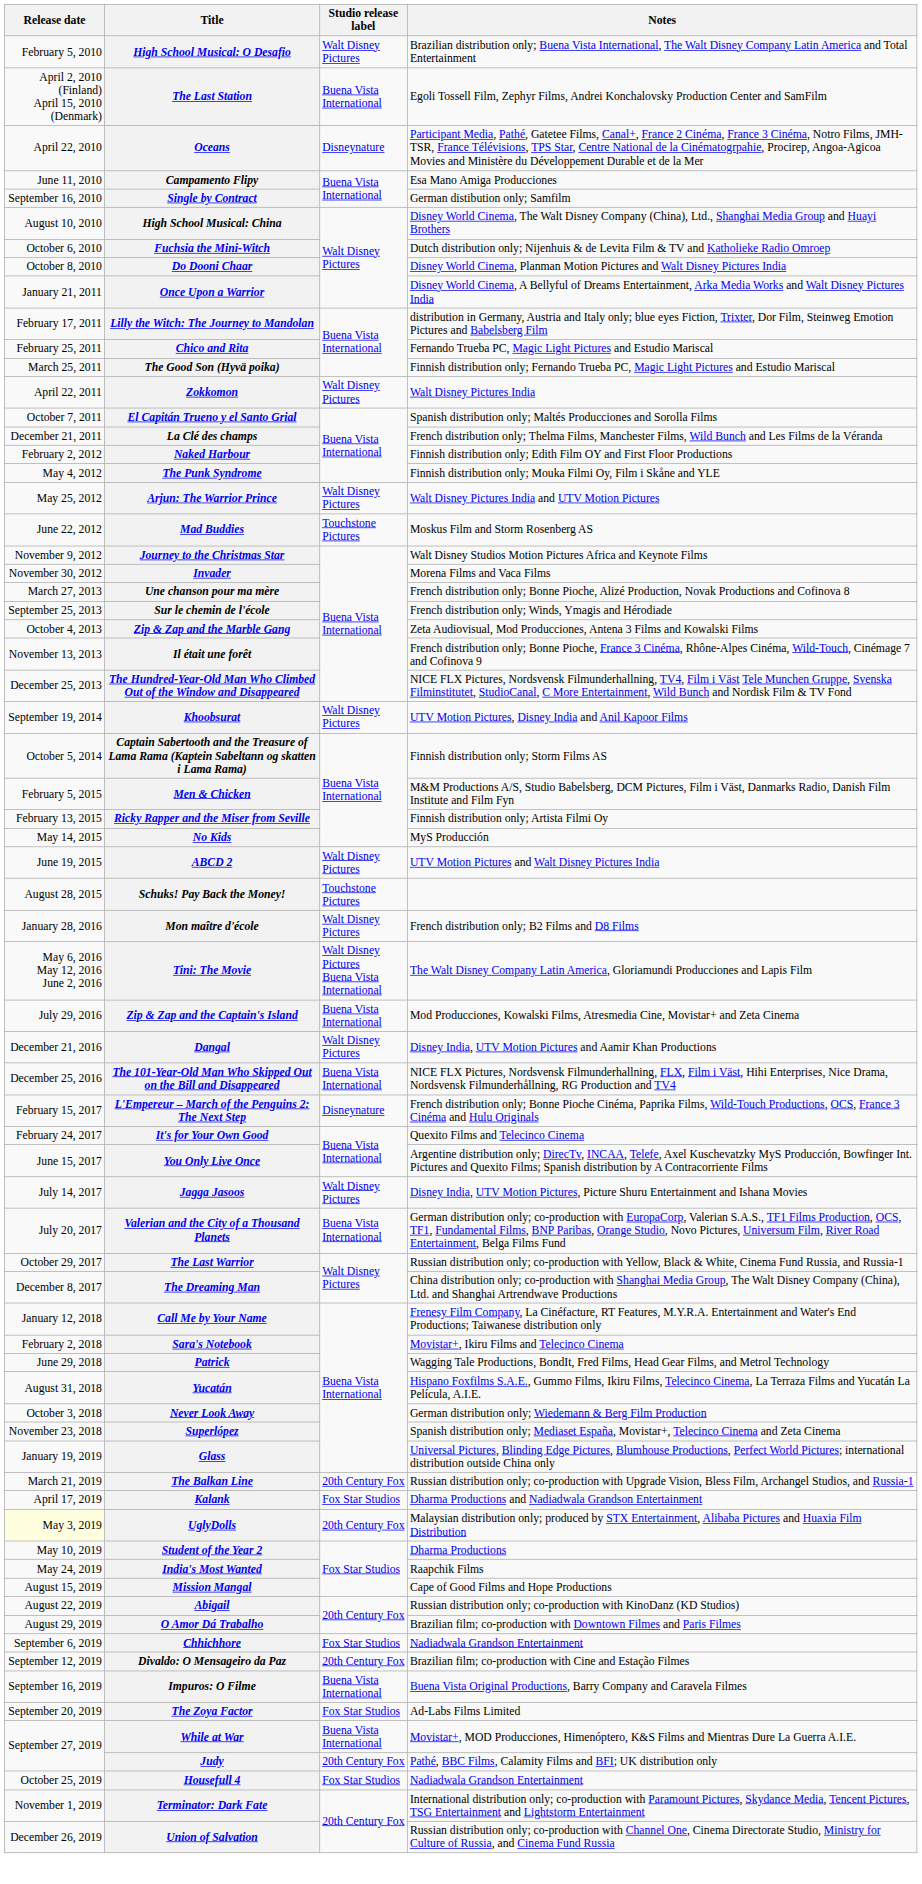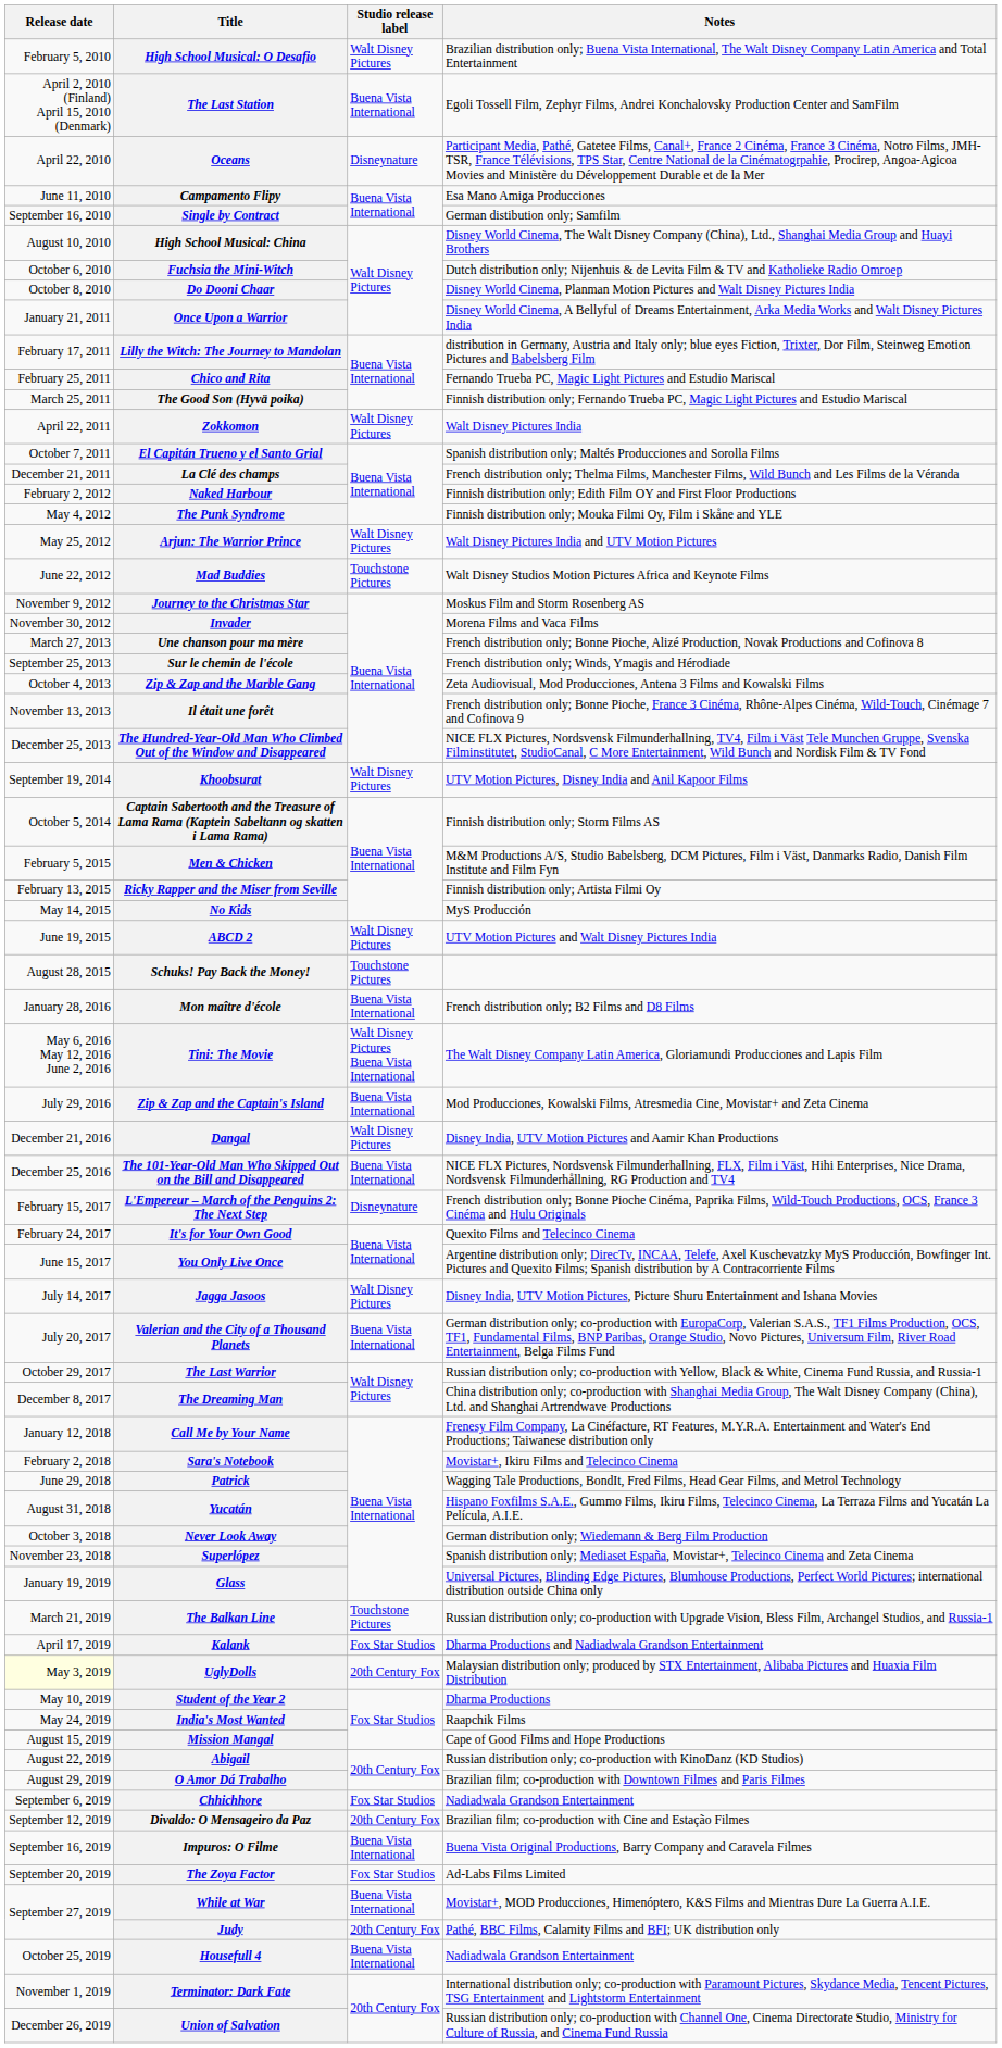Mad Buddies | Notes: Moskus Film and Storm Rosenberg AS -> Walt Disney Studios Motion Pictures Africa and Keynote Films
Journey to the Christmas Star | Notes: Walt Disney Studios Motion Pictures Africa and Keynote Films -> Moskus Film and Storm Rosenberg AS
Mon maître d'école | Studio release label: Walt Disney Pictures -> Buena Vista International
The Balkan Line | Studio release label: 20th Century Fox -> Touchstone Pictures
Housefull 4 | Studio release label: Fox Star Studios -> Buena Vista International
